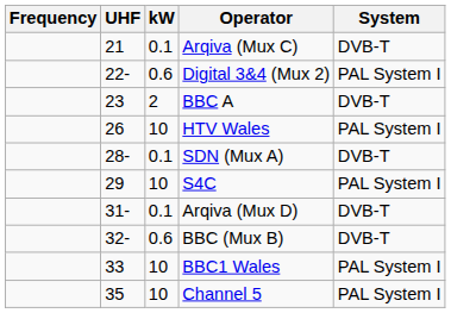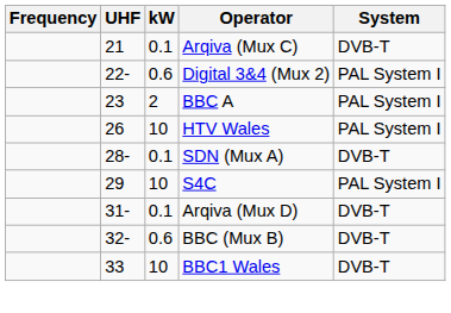BBC A | System: DVB-T -> PAL System I
BBC1 Wales | System: PAL System I -> DVB-T
- row: 35 | 10 | Channel 5 | PAL System I
